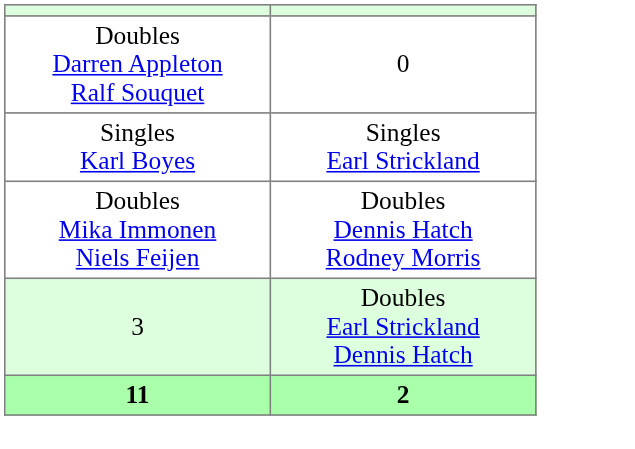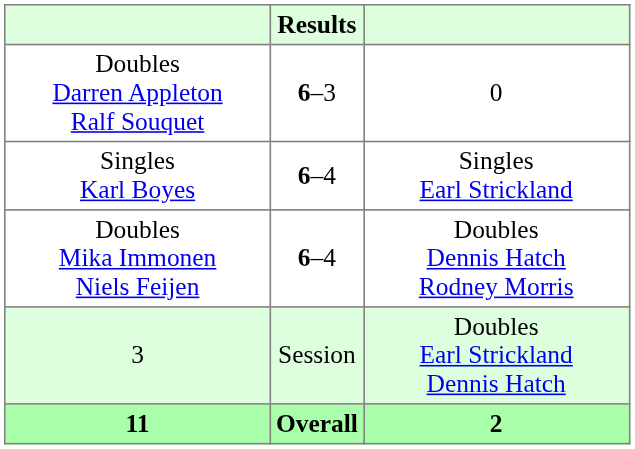+ column: Results | 6–3 | 6–4 | 6–4 | Session | Overall
